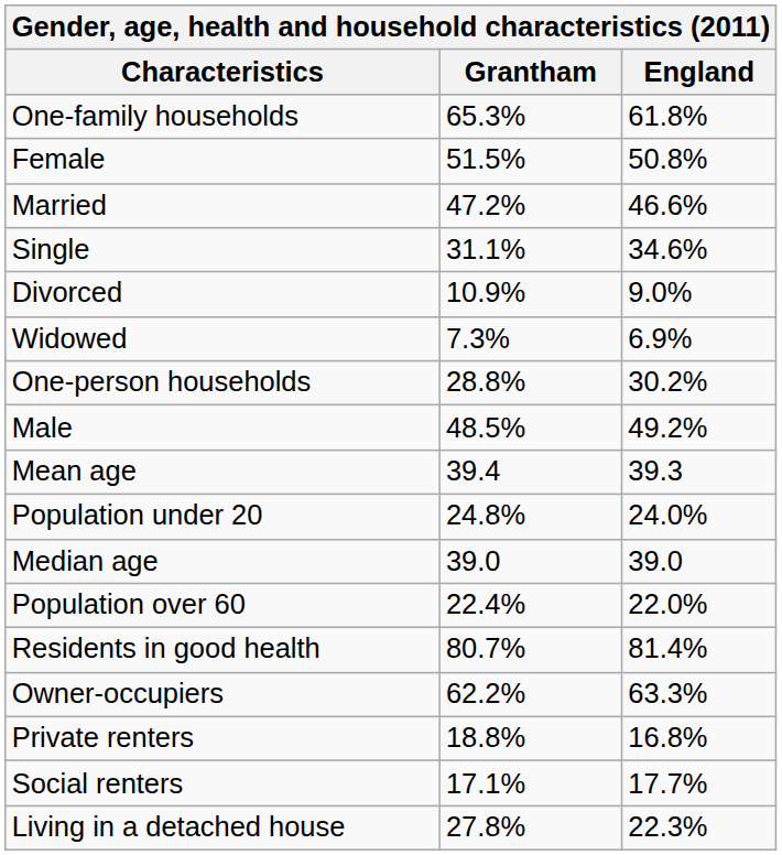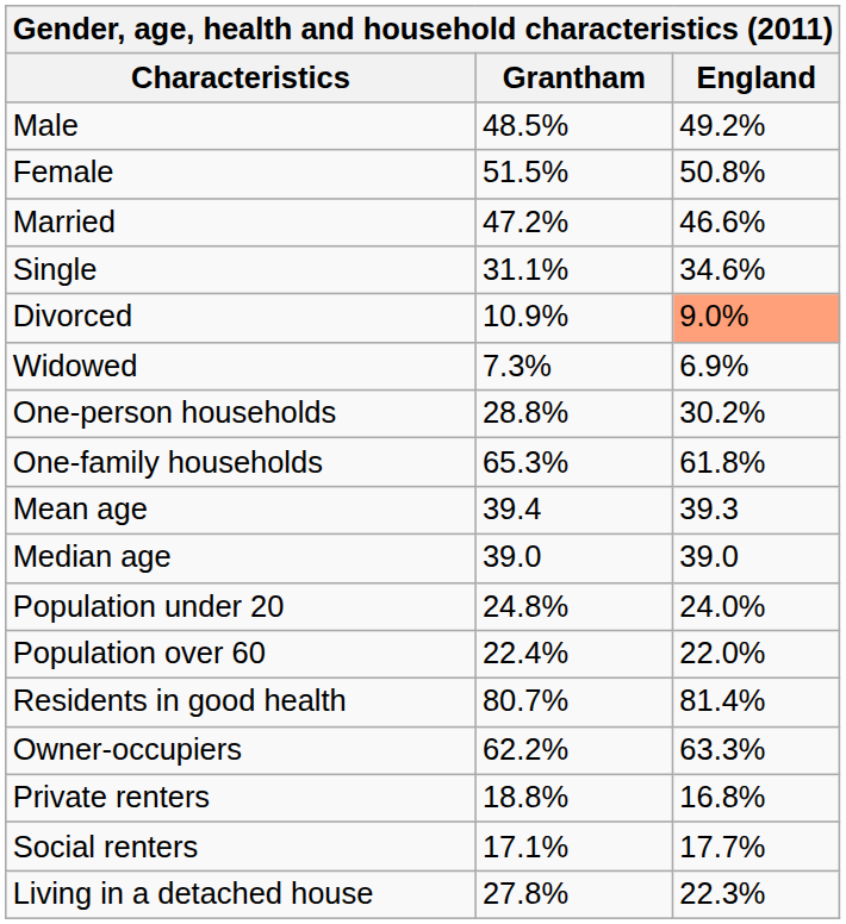rows swapped: Male <-> One-family households
Divorced | England: no background -> lightsalmon background
rows swapped: Median age <-> Population under 20
